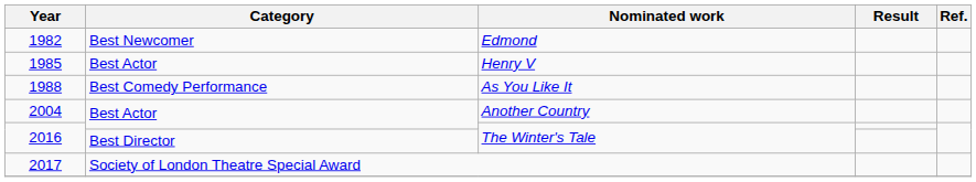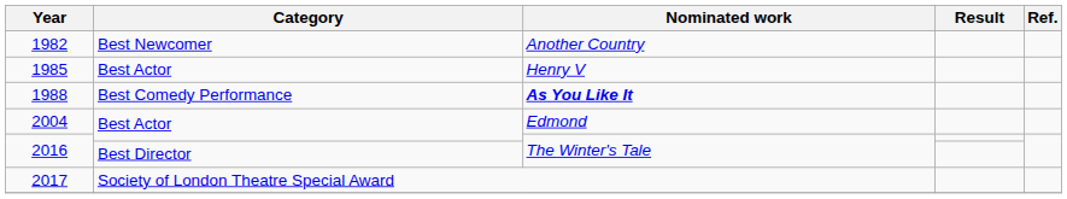1982 | Nominated work: Edmond -> Another Country
1988 | Nominated work: normal -> bold
2004 | Nominated work: Another Country -> Edmond
